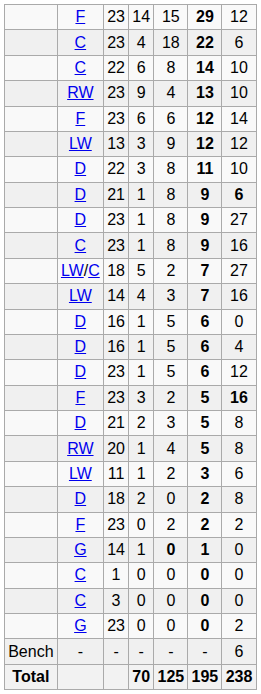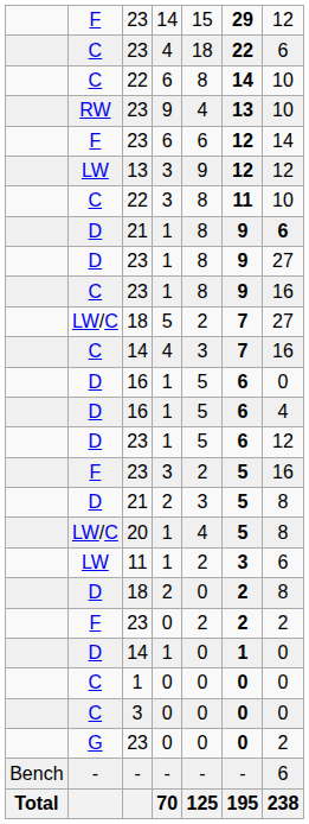22 / 3 | column 2: D -> C
14 / 4 | column 2: LW -> C
23 / 3 | column 7: bold -> normal
20 | column 2: RW -> LW/C
14 / 1 | column 2: G -> D
14 / 1 | column 5: bold -> normal
